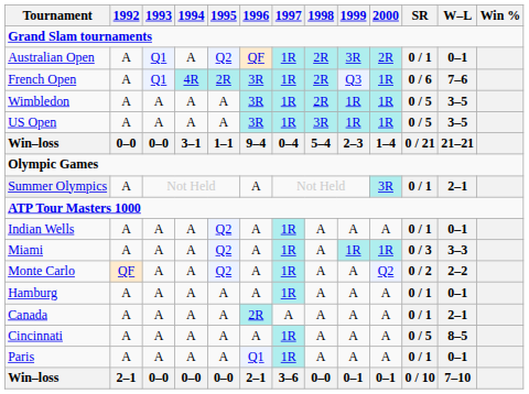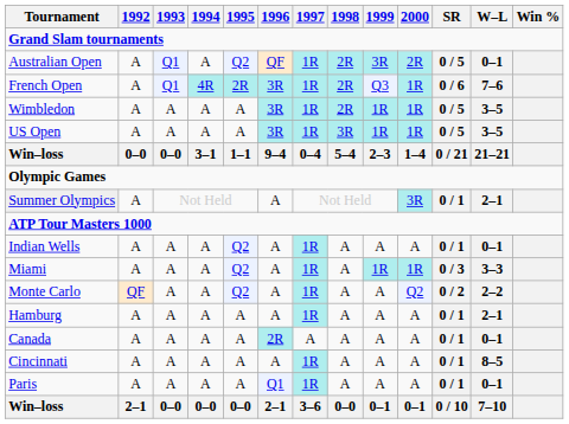Australian Open | SR: 0 / 1 -> 0 / 5
Hamburg | W–L: 0–1 -> 2–1
Canada | W–L: 2–1 -> 0–1
Cincinnati | SR: 0 / 5 -> 0 / 1
